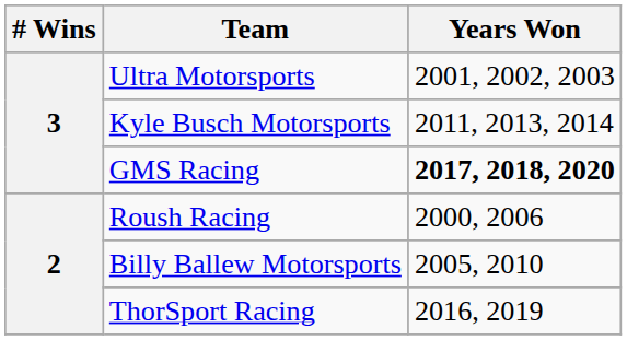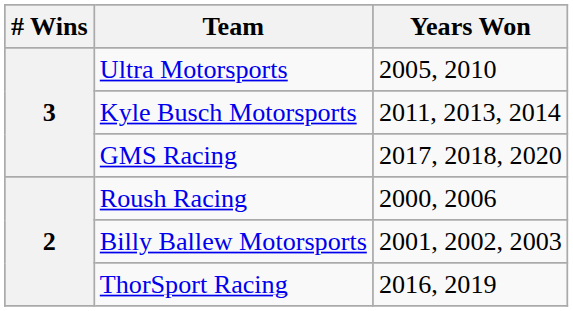Ultra Motorsports | Years Won: 2001, 2002, 2003 -> 2005, 2010
GMS Racing | Years Won: bold -> normal
Billy Ballew Motorsports | Years Won: 2005, 2010 -> 2001, 2002, 2003
